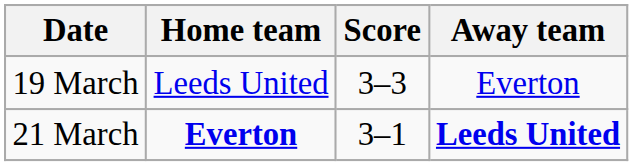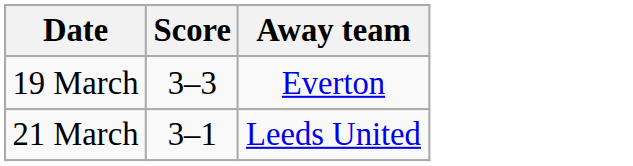- column: Home team | Leeds United | Everton
21 March | Away team: bold -> normal
